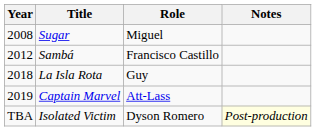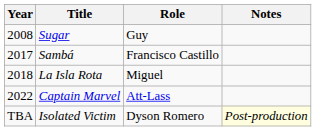Sugar | Role: Miguel -> Guy
Sambá | Year: 2012 -> 2017
La Isla Rota | Role: Guy -> Miguel
Captain Marvel | Year: 2019 -> 2022
